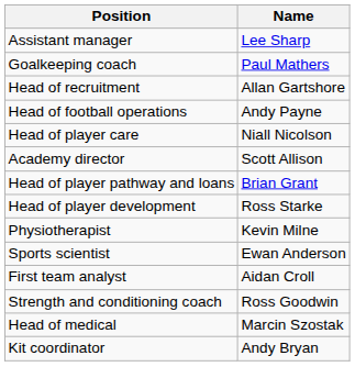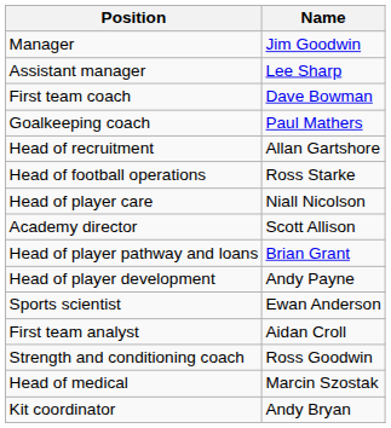+ row: Manager | Jim Goodwin
+ row: First team coach | Dave Bowman
Head of football operations | Name: Andy Payne -> Ross Starke
Head of player development | Name: Ross Starke -> Andy Payne
- row: Physiotherapist | Kevin Milne
